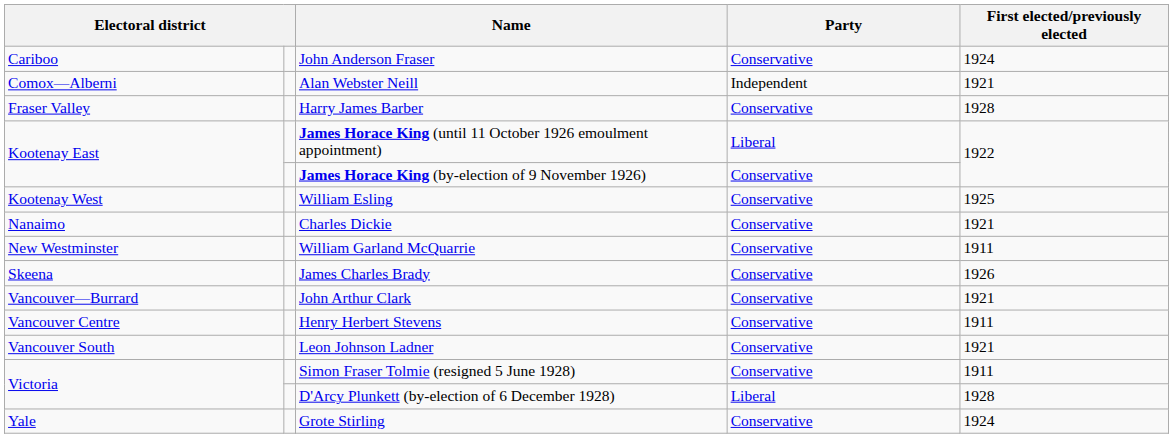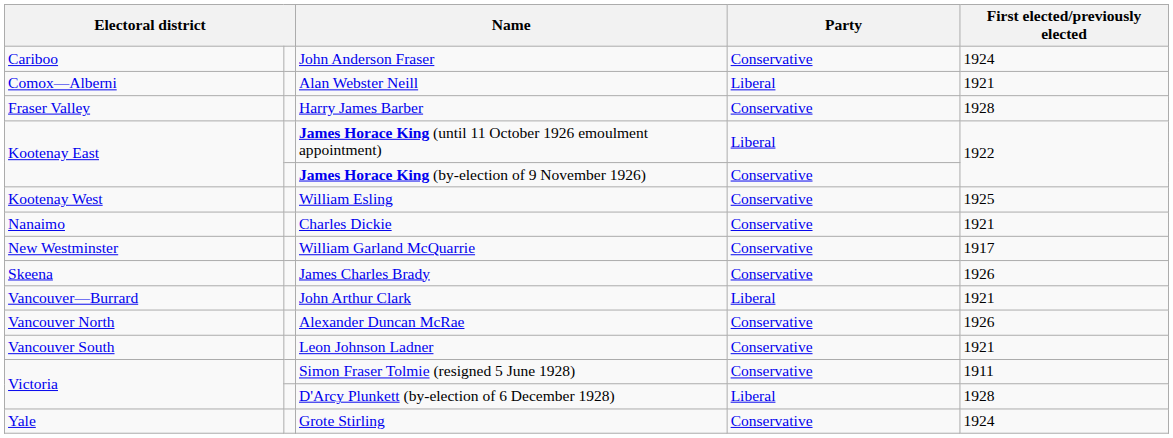Alan Webster Neill | Party: Independent -> Liberal
William Garland McQuarrie | First elected/previously elected: 1911 -> 1917
John Arthur Clark | Party: Conservative -> Liberal
- row: Vancouver Centre | Henry Herbert Stevens | Conservative | 1911
+ row: Vancouver North | Alexander Duncan McRae | Conservative | 1926
